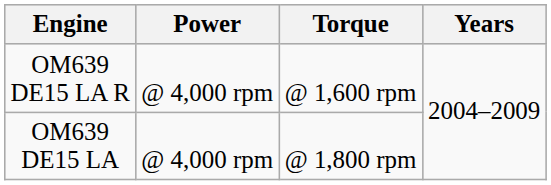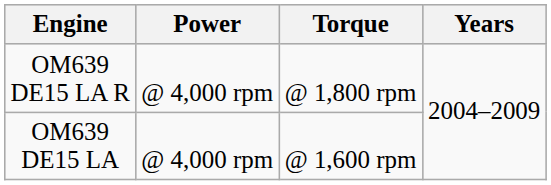OM639 DE15 LA R | Torque: @ 1,600 rpm -> @ 1,800 rpm
OM639 DE15 LA | Torque: @ 1,800 rpm -> @ 1,600 rpm
